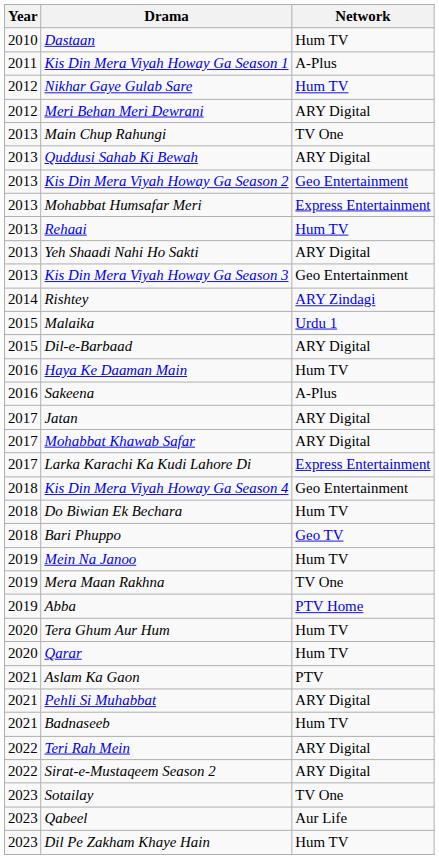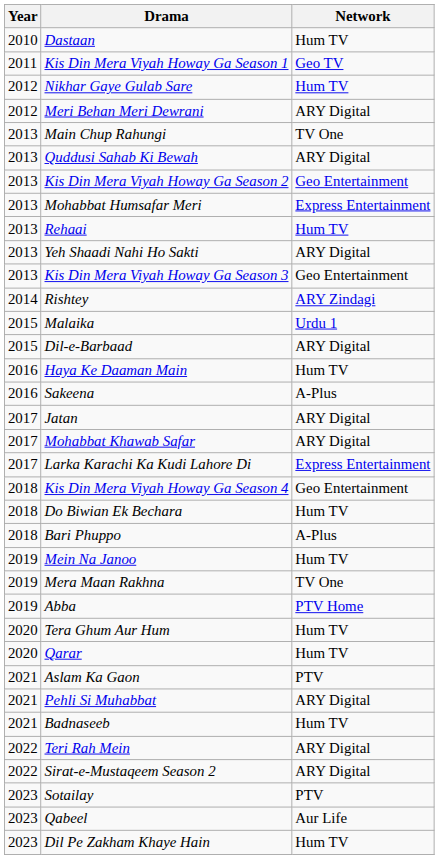Kis Din Mera Viyah Howay Ga Season 1 | Network: A-Plus -> Geo TV
Bari Phuppo | Network: Geo TV -> A-Plus
Sotailay | Network: TV One -> PTV
